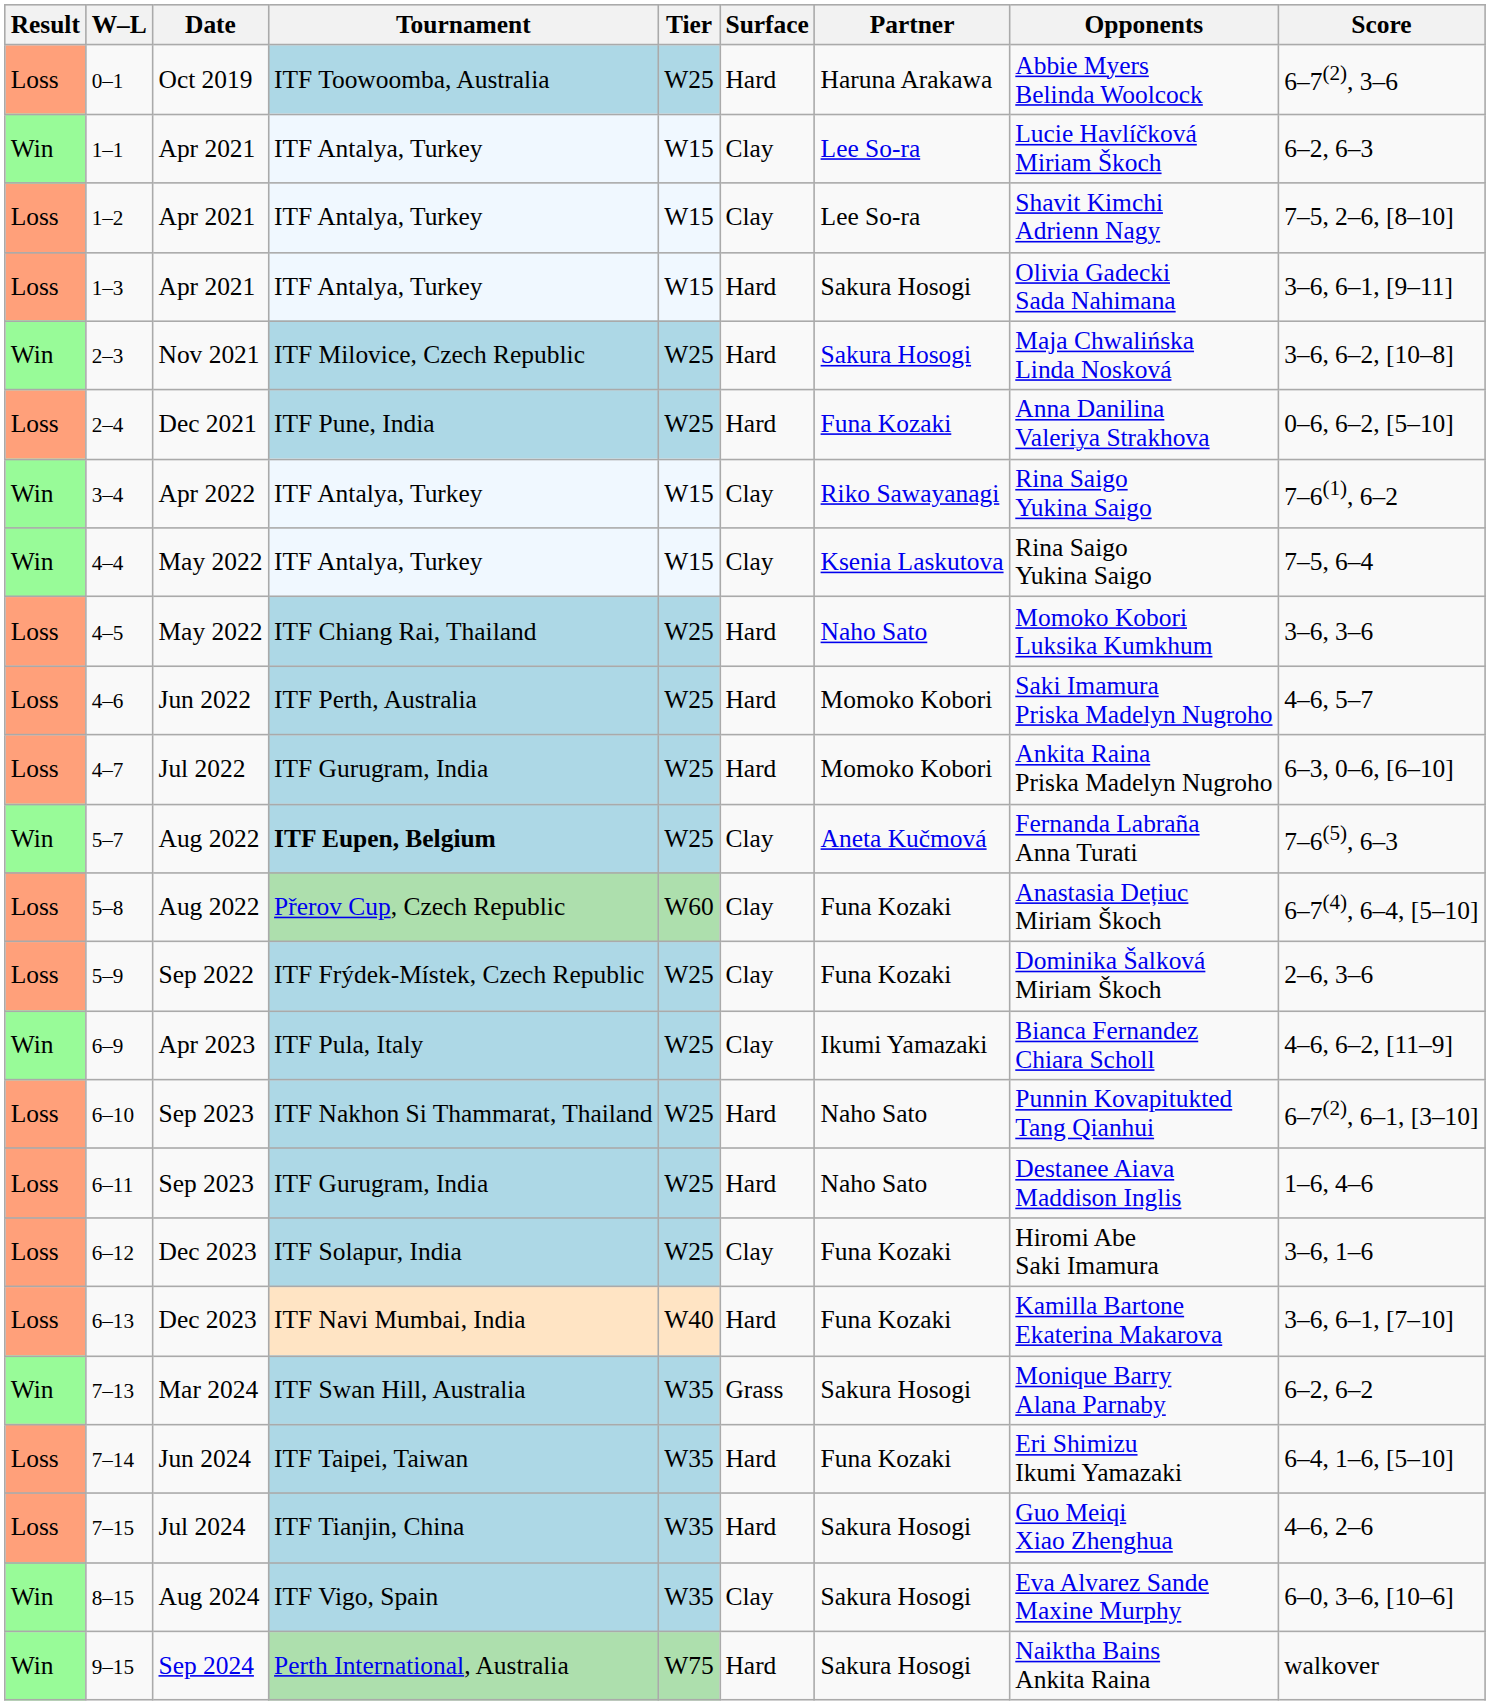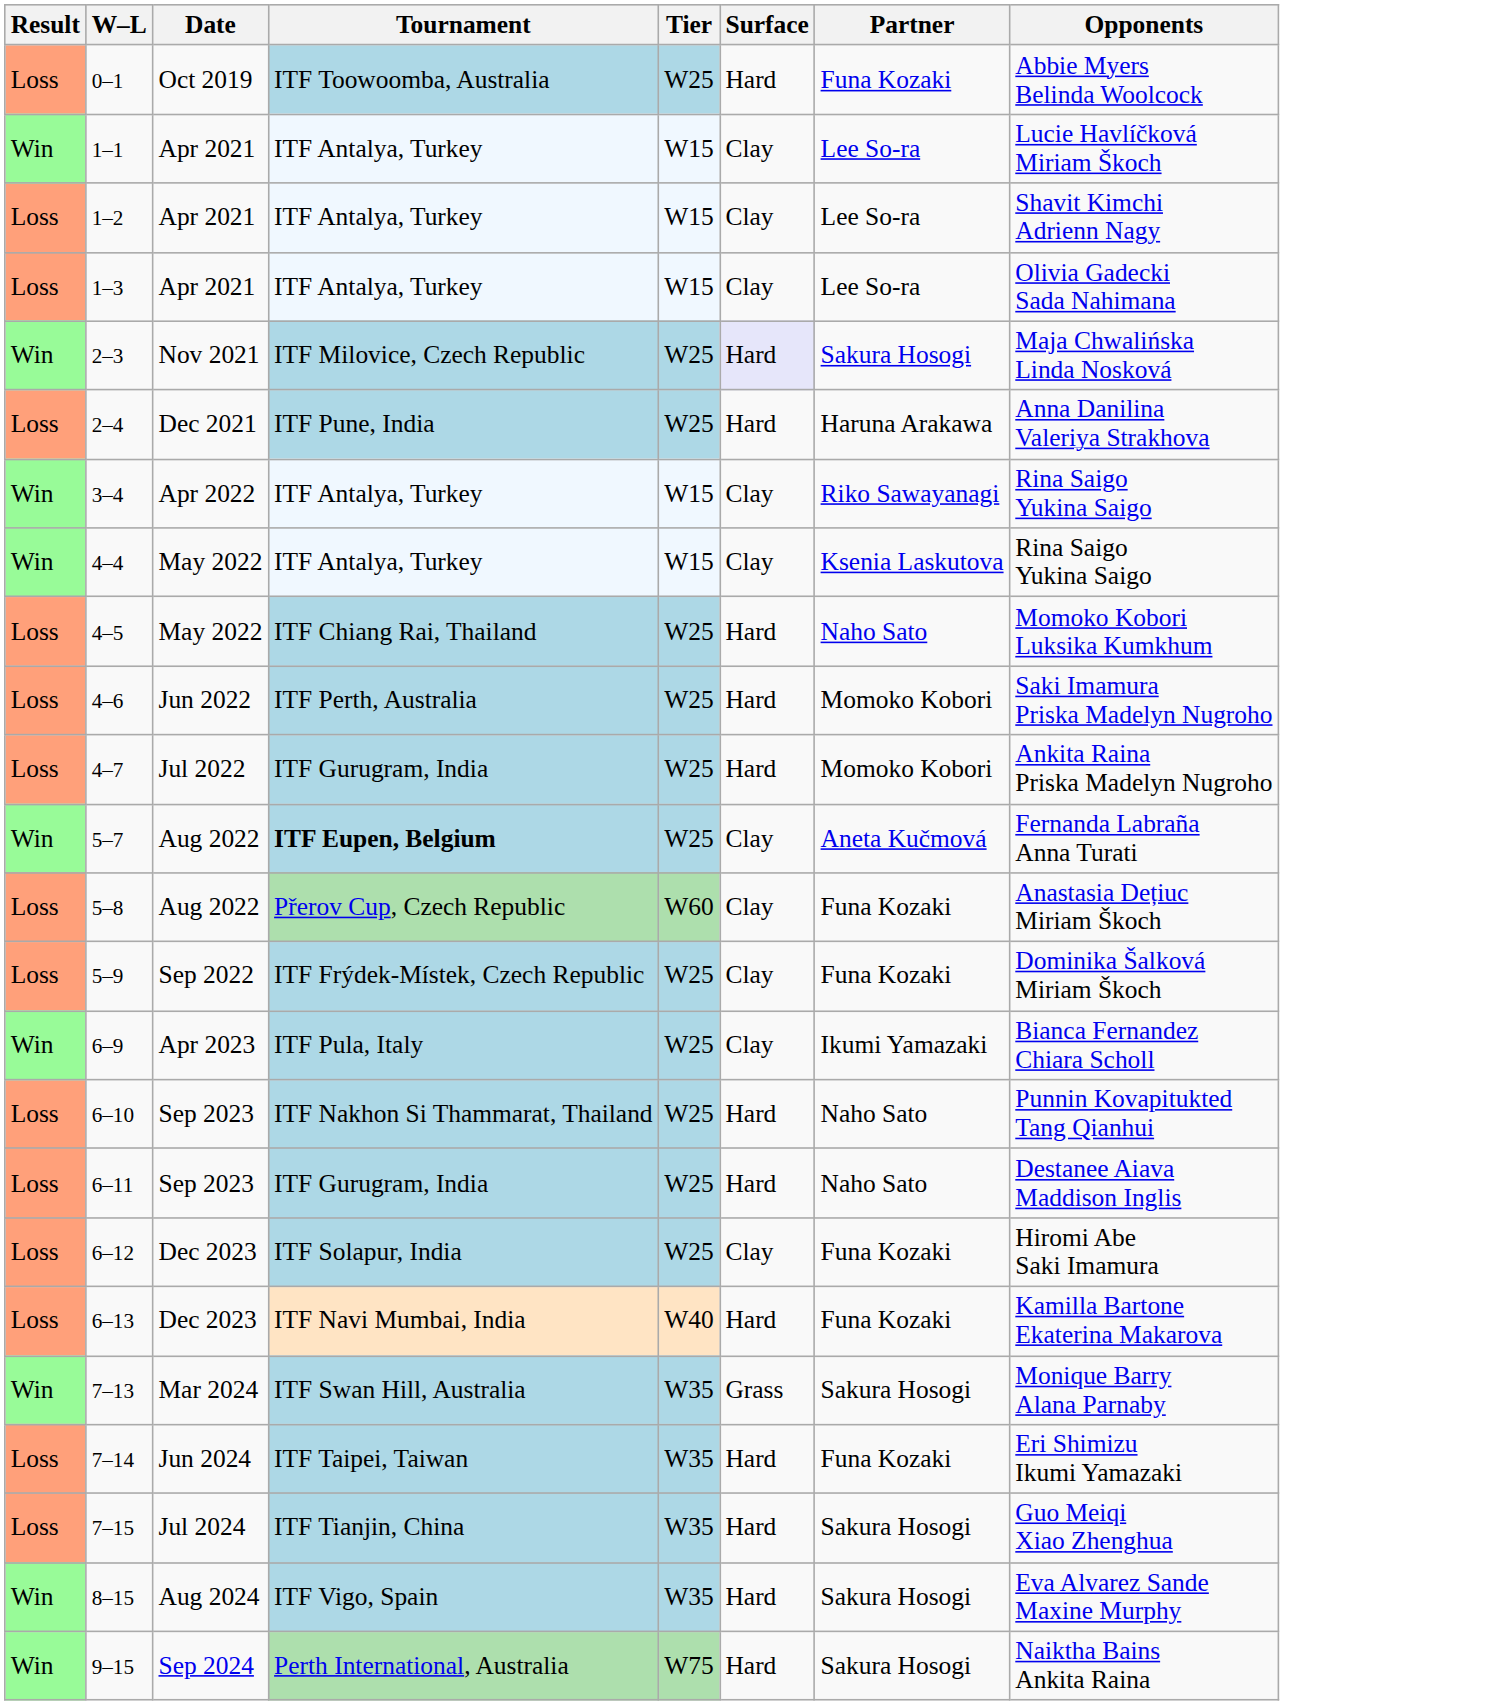- column: Score | 6–7(2), 3–6 | 6–2, 6–3 | 7–5, 2–6, [8–10] | 3–6, 6–1, [9–11] | 3–6, 6–2, [10–8] | 0–6, 6–2, [5–10] | 7–6(1), 6–2 | 7–5, 6–4 | 3–6, 3–6 | 4–6, 5–7 | 6–3, 0–6, [6–10] | 7–6(5), 6–3 | 6–7(4), 6–4, [5–10] | 2–6, 3–6 | 4–6, 6–2, [11–9] | 6–7(2), 6–1, [3–10] | 1–6, 4–6 | 3–6, 1–6 | 3–6, 6–1, [7–10] | 6–2, 6–2 | 6–4, 1–6, [5–10] | 4–6, 2–6 | 6–0, 3–6, [10–6] | walkover
0–1 | Partner: Haruna Arakawa -> Funa Kozaki
1–3 | Surface: Hard -> Clay
1–3 | Partner: Sakura Hosogi -> Lee So-ra
2–3 | Surface: no background -> lavender background
2–4 | Partner: Funa Kozaki -> Haruna Arakawa
8–15 | Surface: Clay -> Hard
